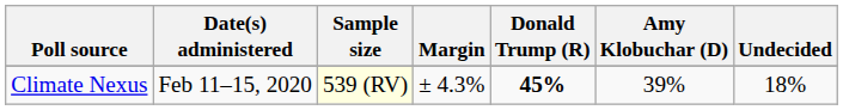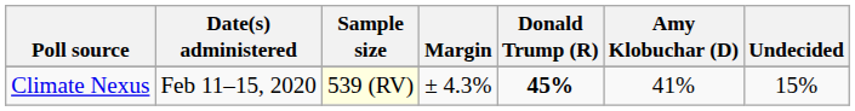Climate Nexus | Amy Klobuchar (D): 39% -> 41%
Climate Nexus | Undecided: 18% -> 15%
